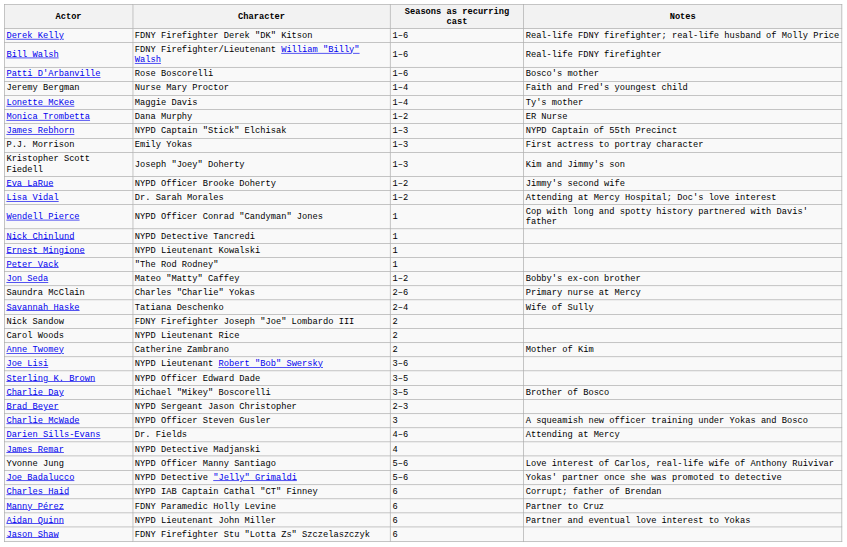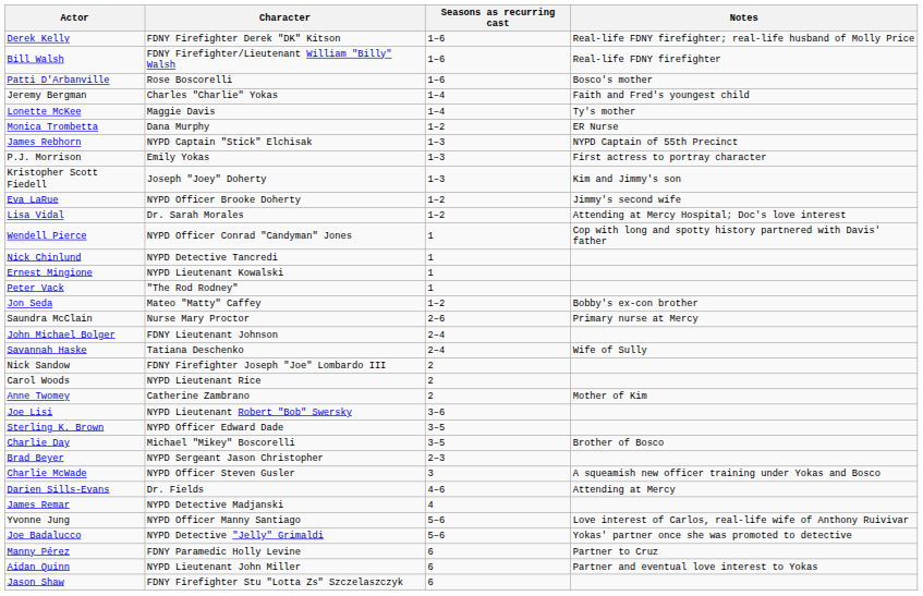Jeremy Bergman | Character: Nurse Mary Proctor -> Charles "Charlie" Yokas
Saundra McClain | Character: Charles "Charlie" Yokas -> Nurse Mary Proctor
+ row: John Michael Bolger | FDNY Lieutenant Johnson | 2–4
- row: Charles Haid | NYPD IAB Captain Cathal "CT" Finney | 6 | Corrupt; father of Brendan
